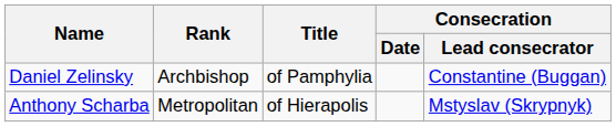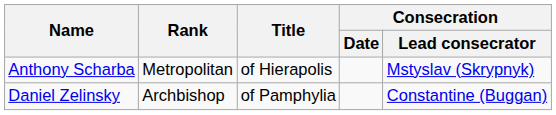rows swapped: Anthony Scharba <-> Daniel Zelinsky
